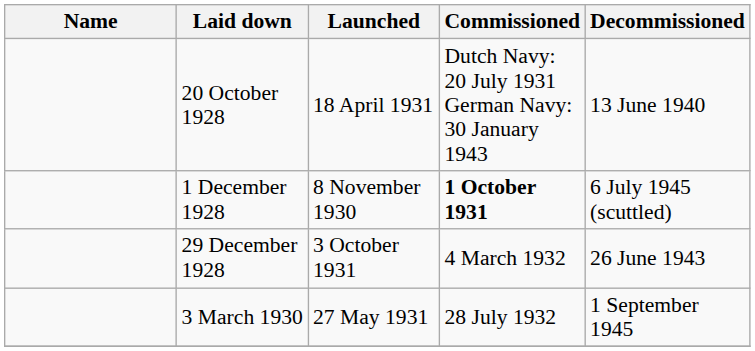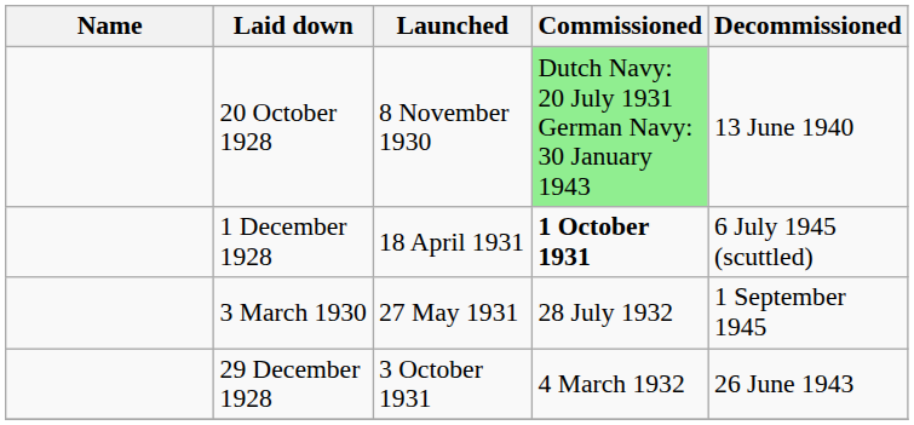20 October 1928 | Launched: 18 April 1931 -> 8 November 1930
20 October 1928 | Commissioned: no background -> lightgreen background
1 December 1928 | Launched: 8 November 1930 -> 18 April 1931
rows swapped: 29 December 1928 <-> 3 March 1930
